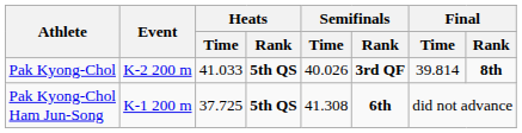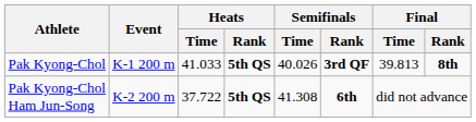Pak Kyong-Chol | Event: K-2 200 m -> K-1 200 m
Pak Kyong-Chol | Final / Time: 39.814 -> 39.813
Pak Kyong-Chol Ham Jun-Song | Event: K-1 200 m -> K-2 200 m
Pak Kyong-Chol Ham Jun-Song | Heats / Time: 37.725 -> 37.722
